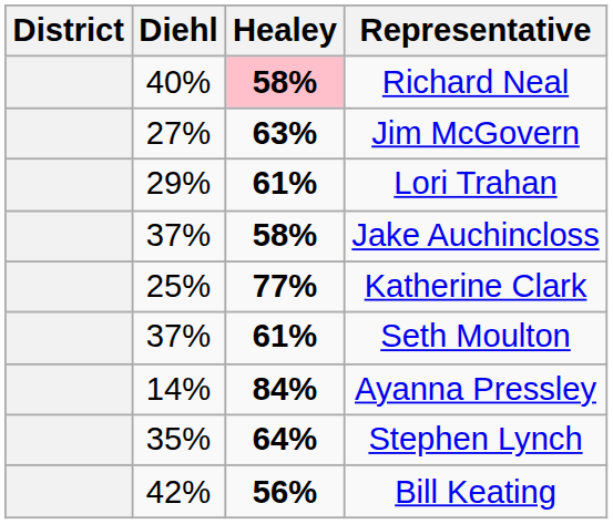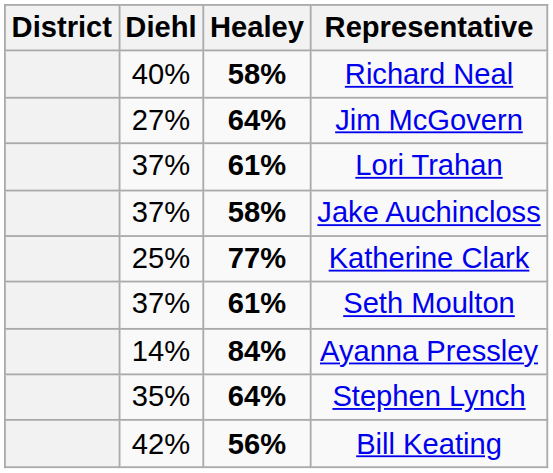Richard Neal | Healey: pink background -> no background
Jim McGovern | Healey: 63% -> 64%
Lori Trahan | Diehl: 29% -> 37%
